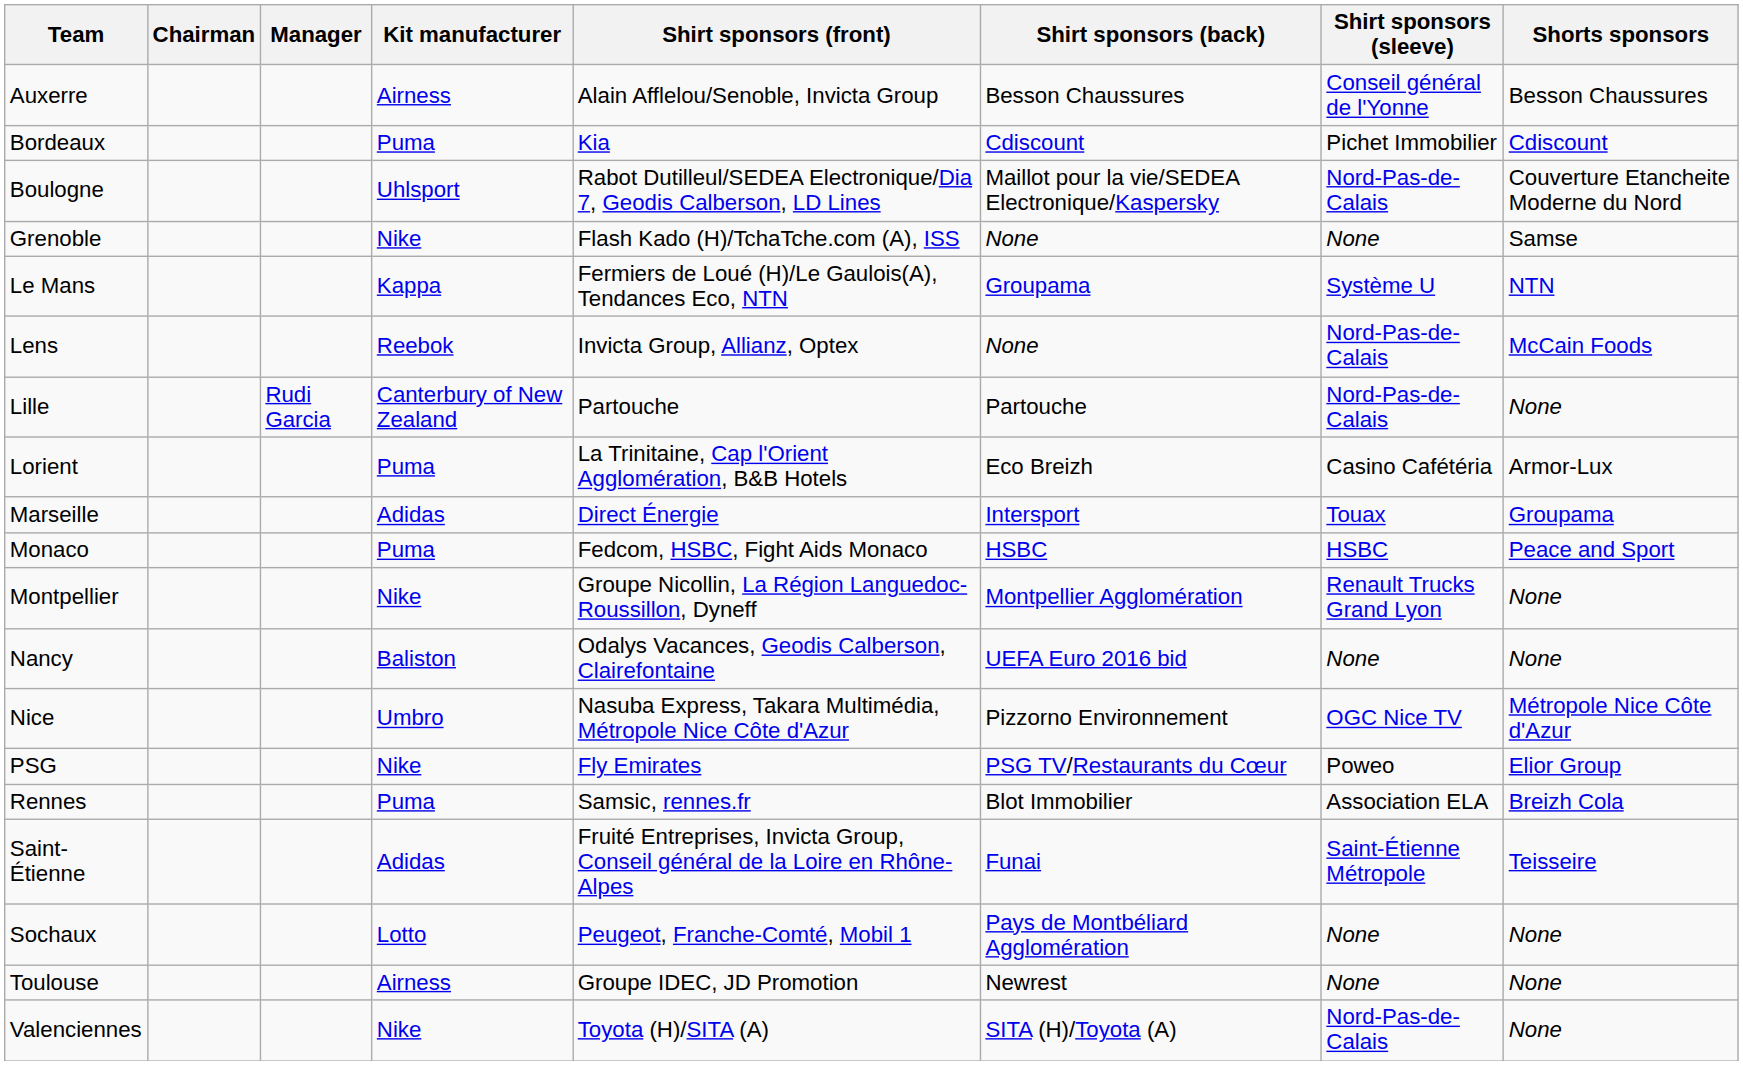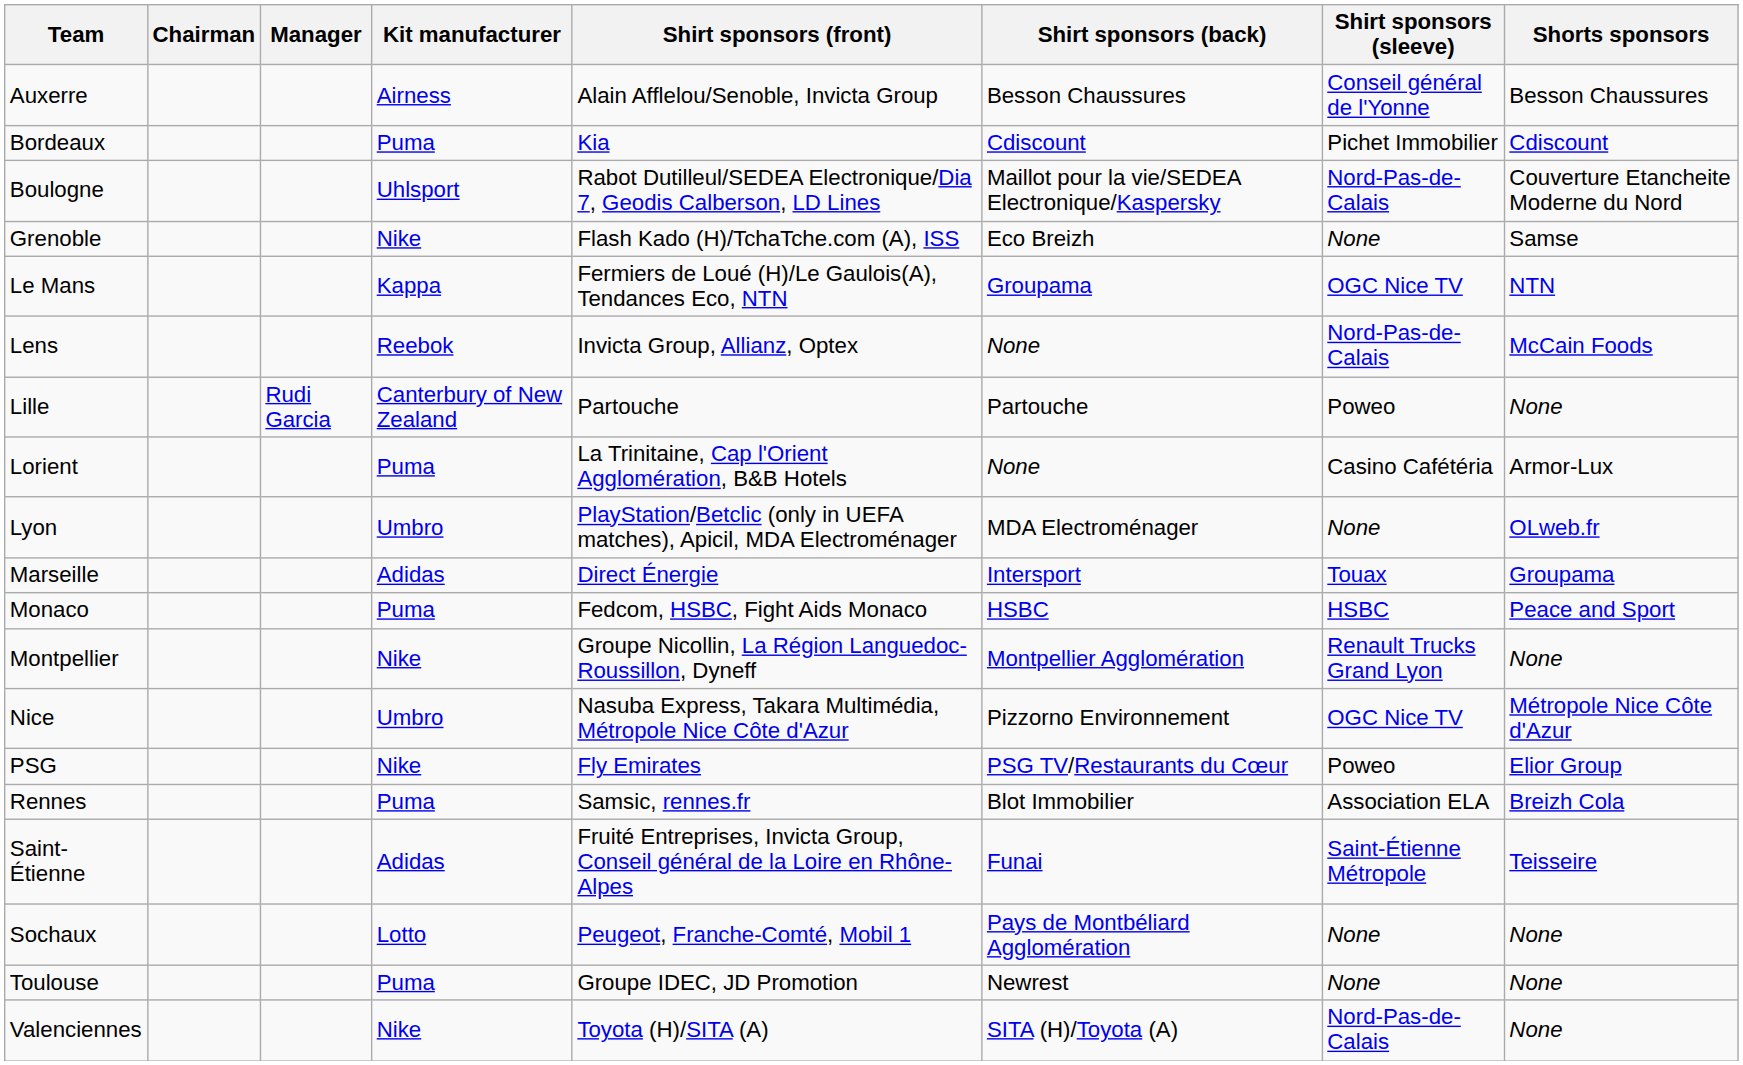Grenoble | Shirt sponsors (back): None -> Eco Breizh
Le Mans | Shirt sponsors (sleeve): Système U -> OGC Nice TV
Lille | Shirt sponsors (sleeve): Nord-Pas-de-Calais -> Poweo
Lorient | Shirt sponsors (back): Eco Breizh -> None
+ row: Lyon | Umbro | PlayStation/Betclic (only in UEFA matches), Apicil, MDA Electroménager | MDA Electroménager | None | OLweb.fr
- row: Nancy | Baliston | Odalys Vacances, Geodis Calberson, Clairefontaine | UEFA Euro 2016 bid | None | None
Toulouse | Kit manufacturer: Airness -> Puma
